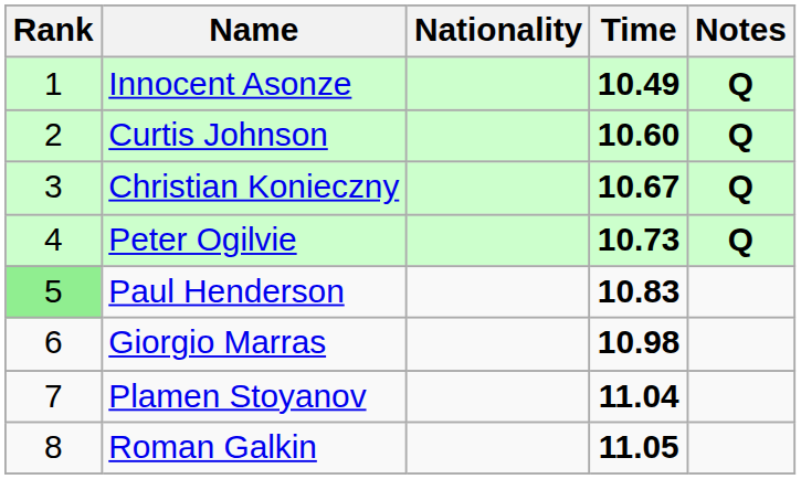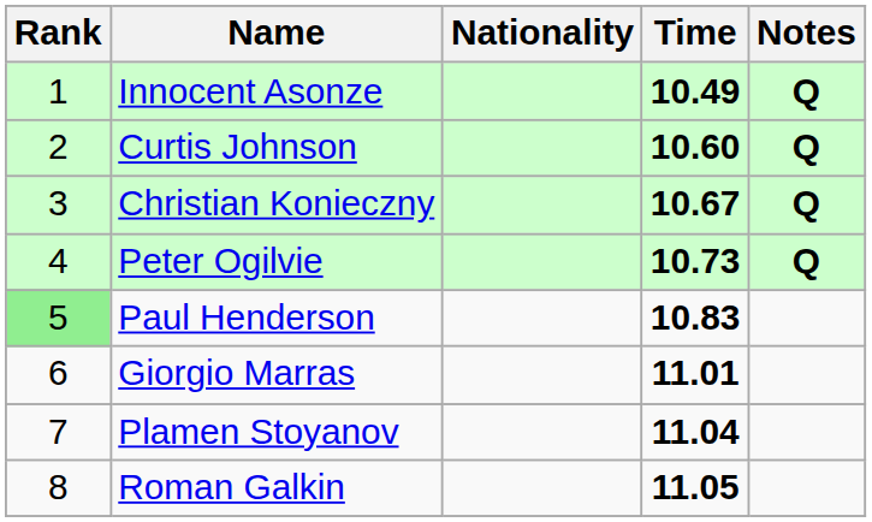Giorgio Marras | Time: 10.98 -> 11.01
